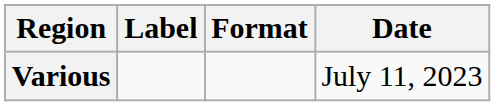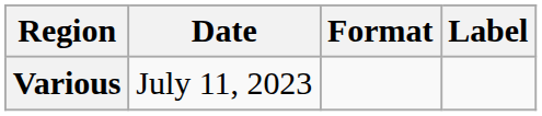columns swapped: Date <-> Label
